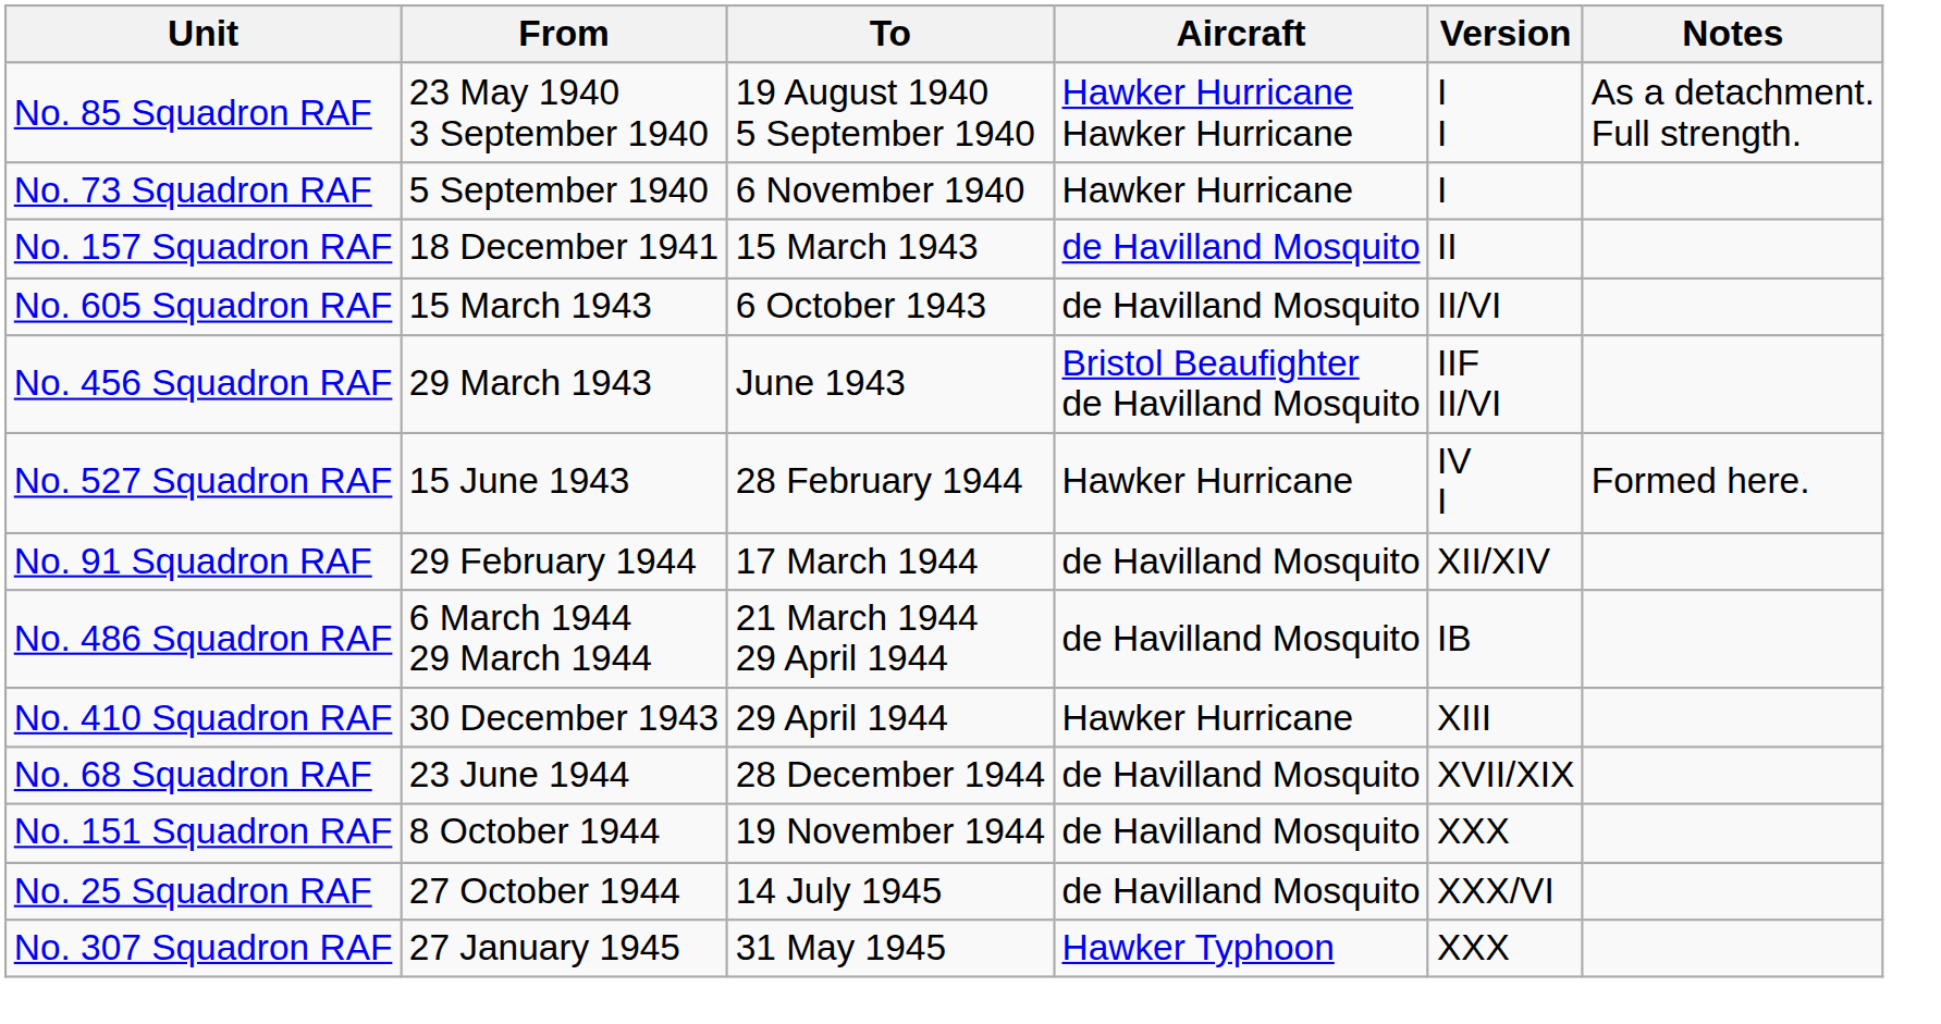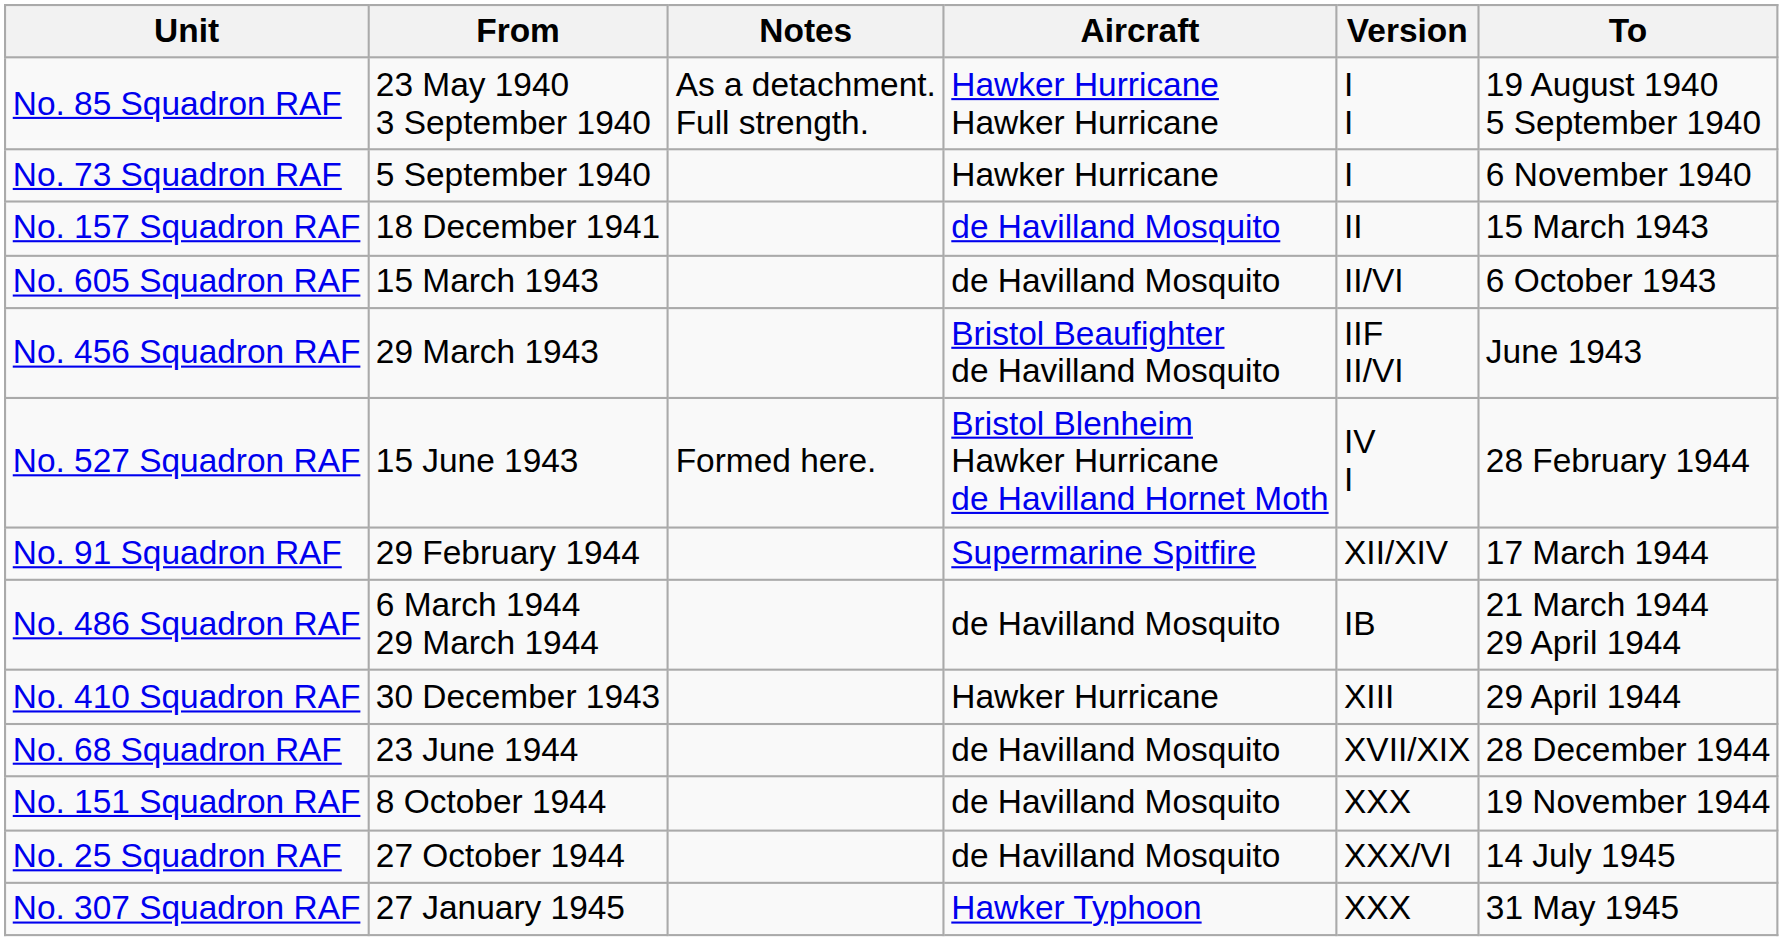columns swapped: To <-> Notes
No. 527 Squadron RAF | Aircraft: Hawker Hurricane -> Bristol Blenheim Hawker Hurricane de Havilland Hornet Moth
No. 91 Squadron RAF | Aircraft: de Havilland Mosquito -> Supermarine Spitfire
